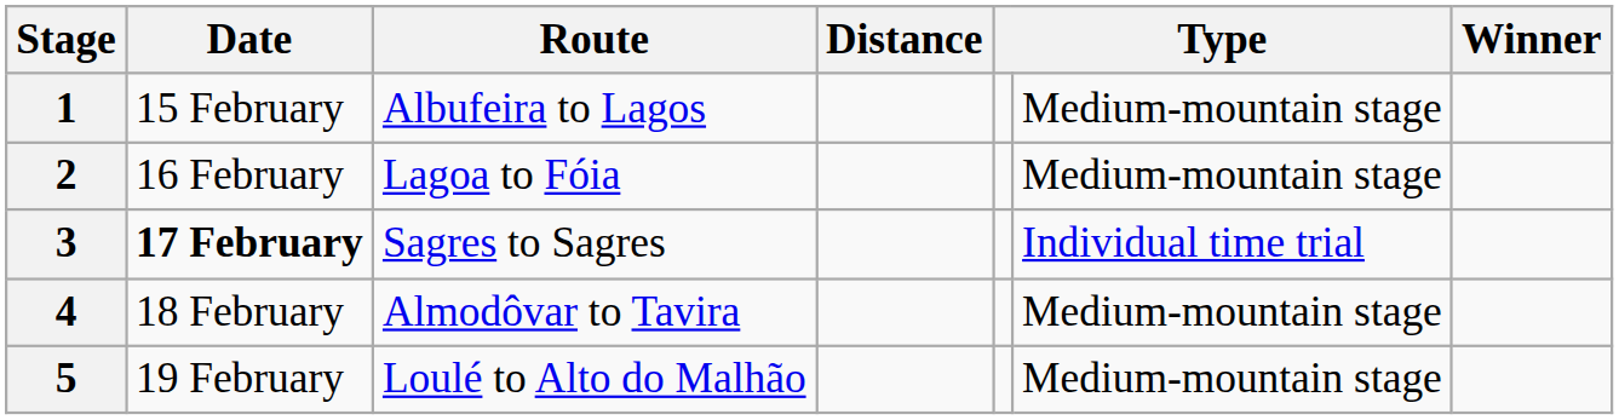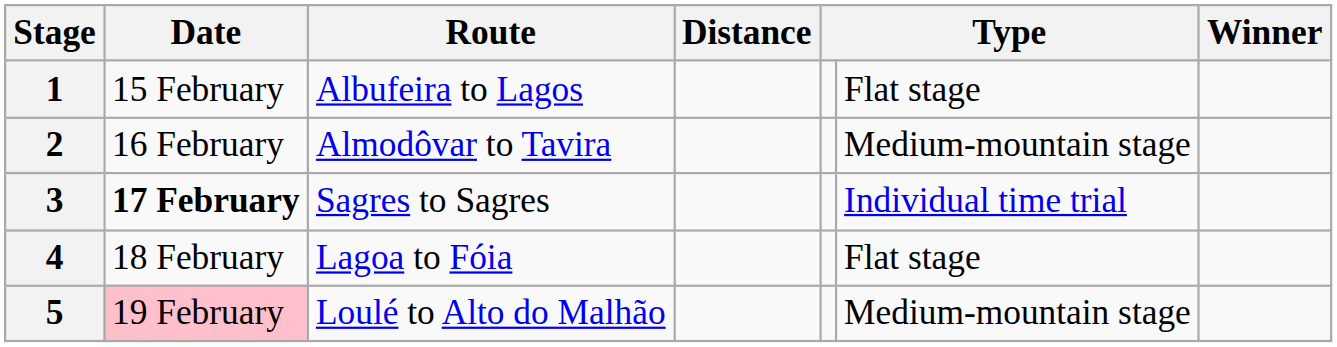1 | column 6: Medium-mountain stage -> Flat stage
2 | Route: Lagoa to Fóia -> Almodôvar to Tavira
4 | Route: Almodôvar to Tavira -> Lagoa to Fóia
4 | column 6: Medium-mountain stage -> Flat stage
5 | Date: no background -> pink background
